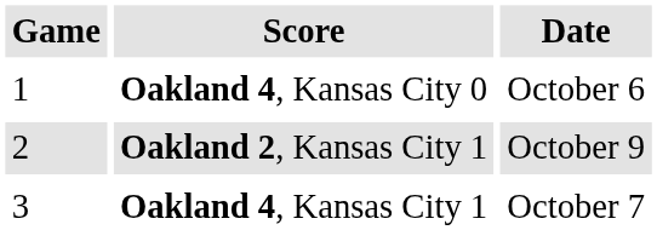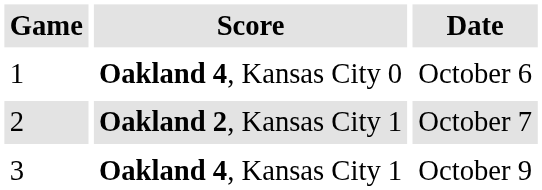Oakland 2, Kansas City 1 | Date: October 9 -> October 7
Oakland 4, Kansas City 1 | Date: October 7 -> October 9
